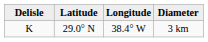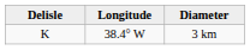- column: Latitude | 29.0° N
